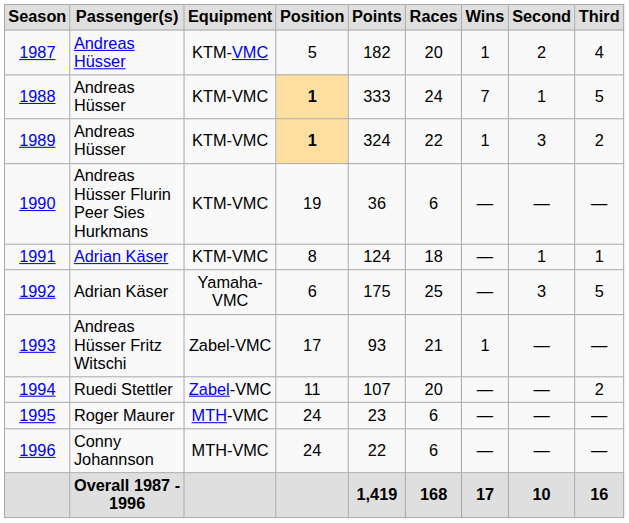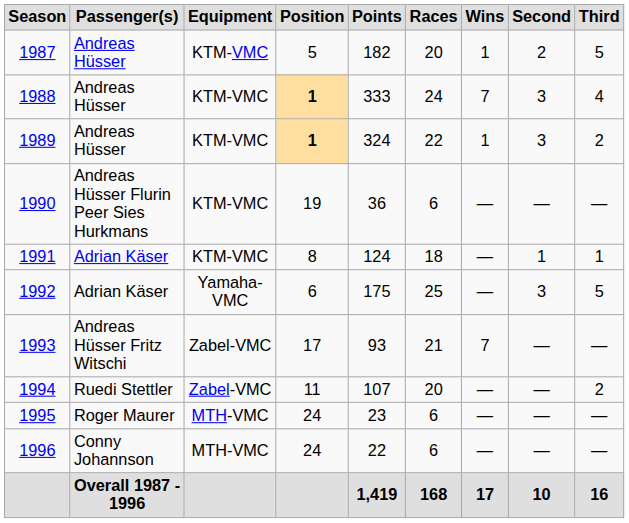1987 | Third: 4 -> 5
1988 | Second: 1 -> 3
1988 | Third: 5 -> 4
1993 | Wins: 1 -> 7
